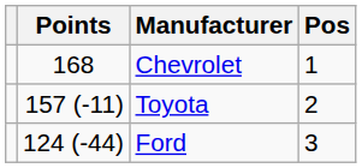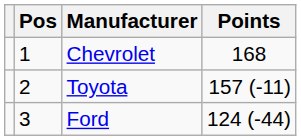columns swapped: Pos <-> Points
